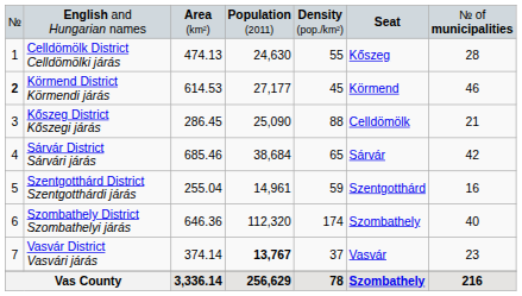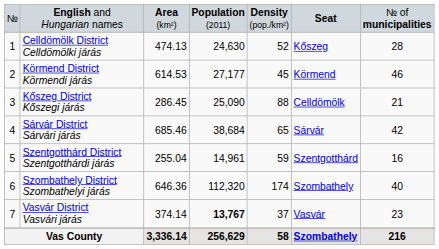Celldömölk District Celldömölki járás | column 5: 55 -> 52
Körmend District Körmendi járás | column 1: bold -> normal
Vas County | column 5: 78 -> 58
